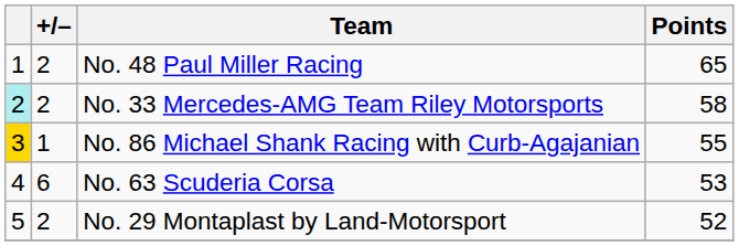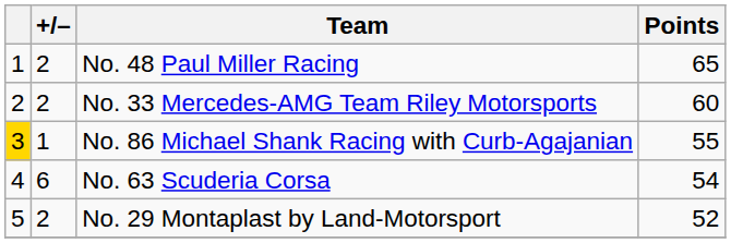No. 33 Mercedes-AMG Team Riley Motorsports | column 1: paleturquoise background -> no background
No. 33 Mercedes-AMG Team Riley Motorsports | Points: 58 -> 60
No. 63 Scuderia Corsa | Points: 53 -> 54
